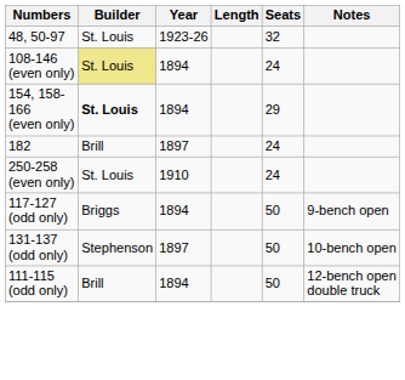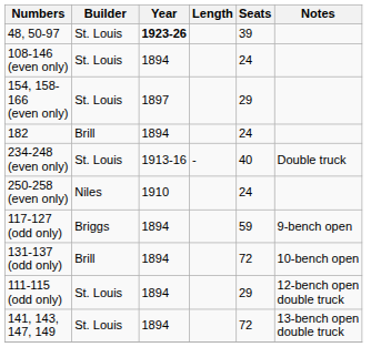48, 50-97 | Year: normal -> bold
48, 50-97 | Seats: 32 -> 39
108-146 (even only) | Builder: khaki background -> no background
154, 158-166 (even only) | Builder: bold -> normal
154, 158-166 (even only) | Year: 1894 -> 1897
182 | Year: 1897 -> 1894
+ row: 234-248 (even only) | St. Louis | 1913-16 | - | 40 | Double truck
250-258 (even only) | Builder: St. Louis -> Niles
117-127 (odd only) | Seats: 50 -> 59
131-137 (odd only) | Builder: Stephenson -> Brill
131-137 (odd only) | Year: 1897 -> 1894
131-137 (odd only) | Seats: 50 -> 72
111-115 (odd only) | Builder: Brill -> St. Louis
111-115 (odd only) | Seats: 50 -> 29
+ row: 141, 143, 147, 149 | St. Louis | 1894 | 72 | 13-bench open double truck
